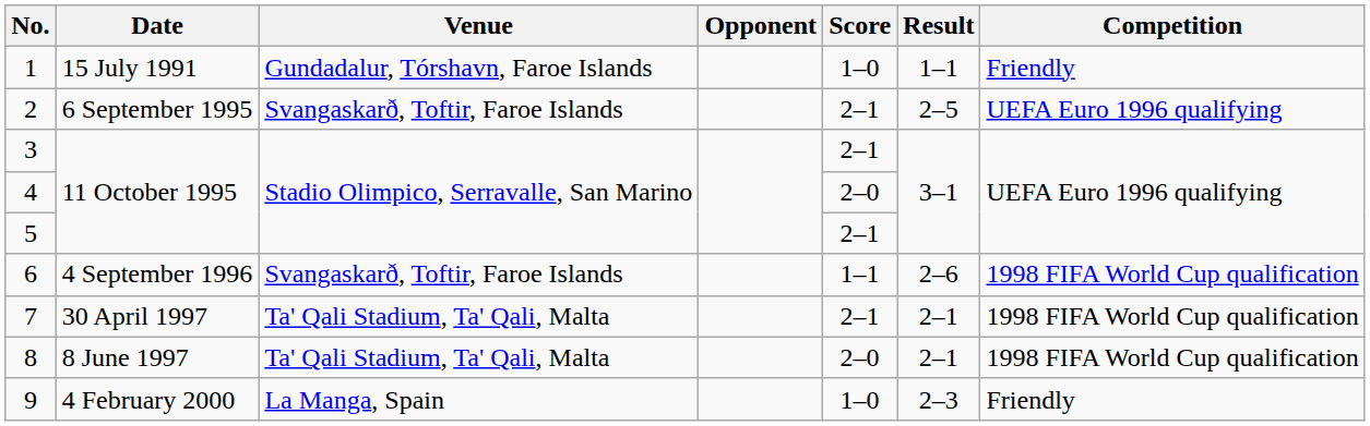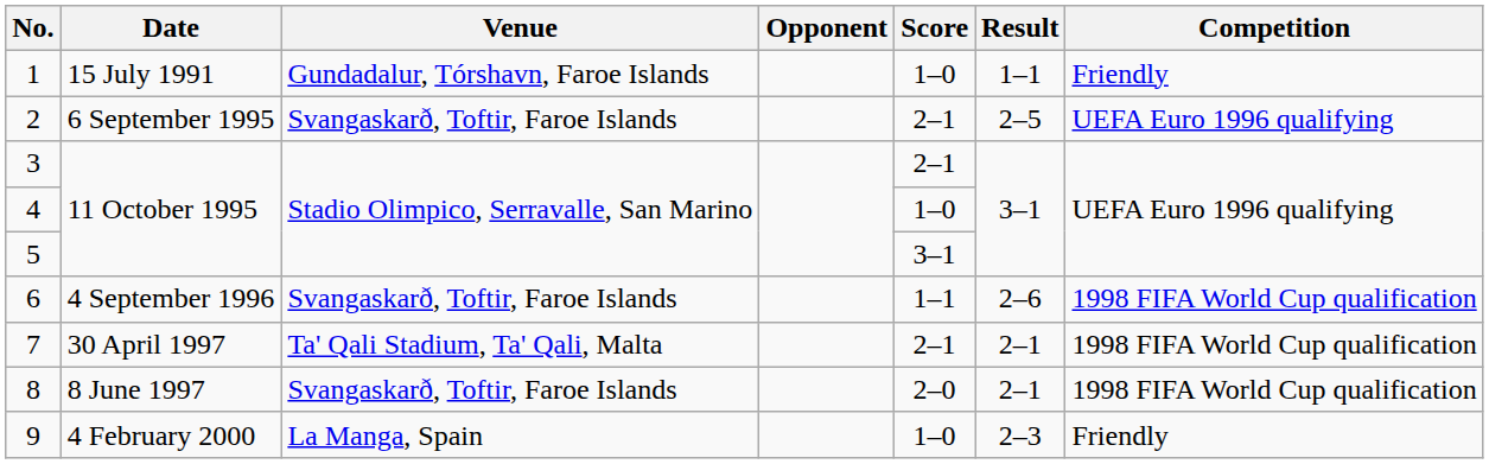4 | Score: 2–0 -> 1–0
5 | Score: 2–1 -> 3–1
8 | Venue: Ta' Qali Stadium, Ta' Qali, Malta -> Svangaskarð, Toftir, Faroe Islands
